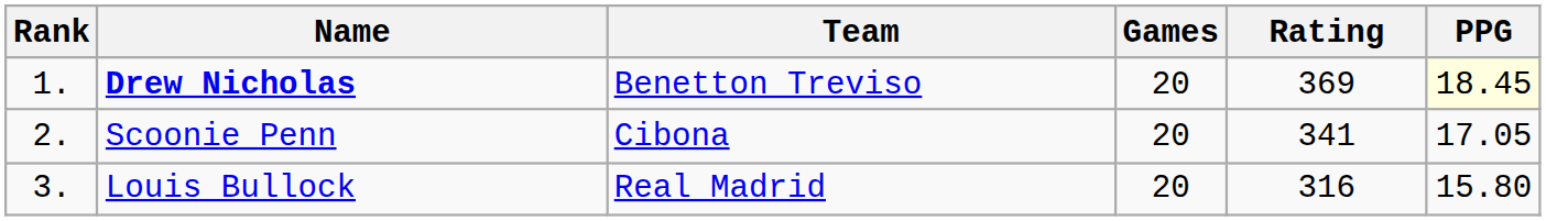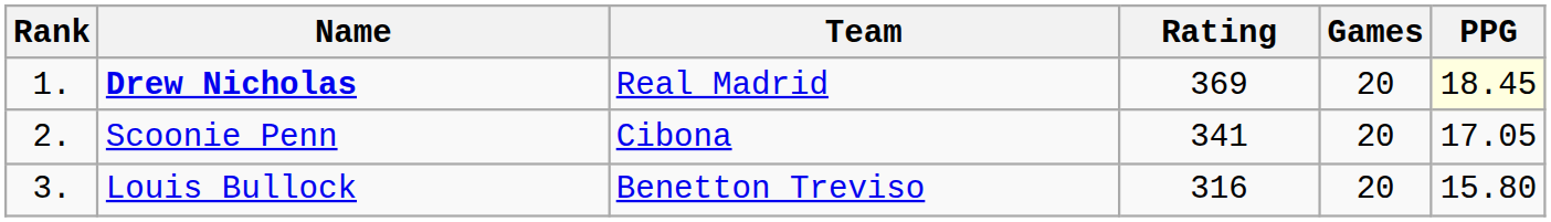columns swapped: Games <-> Rating
Drew Nicholas | Team: Benetton Treviso -> Real Madrid
Louis Bullock | Team: Real Madrid -> Benetton Treviso
